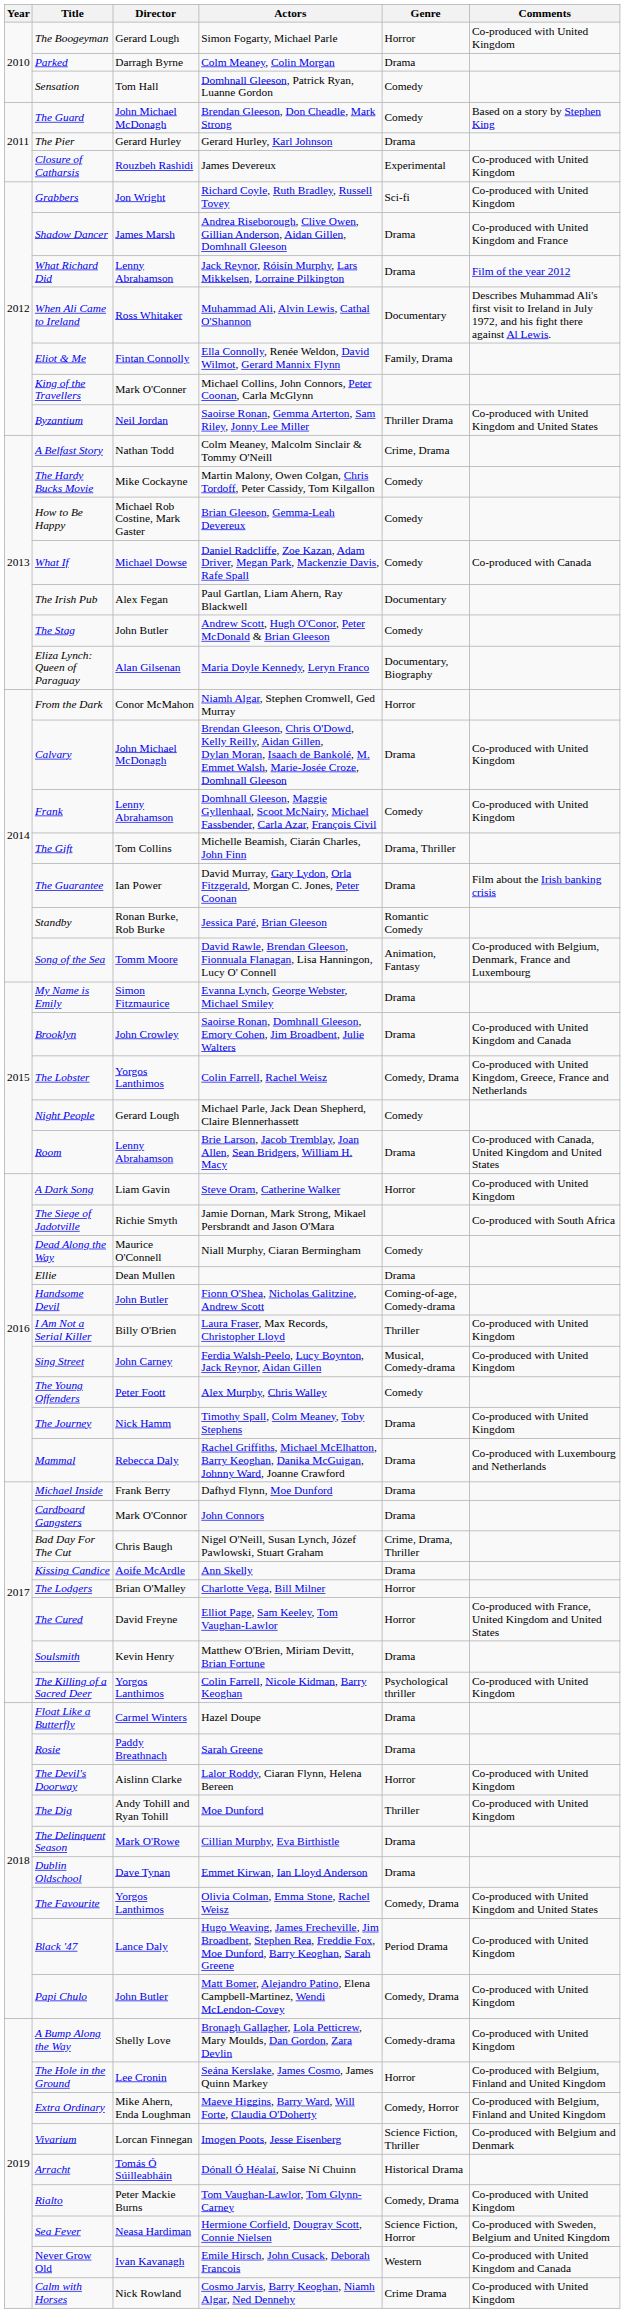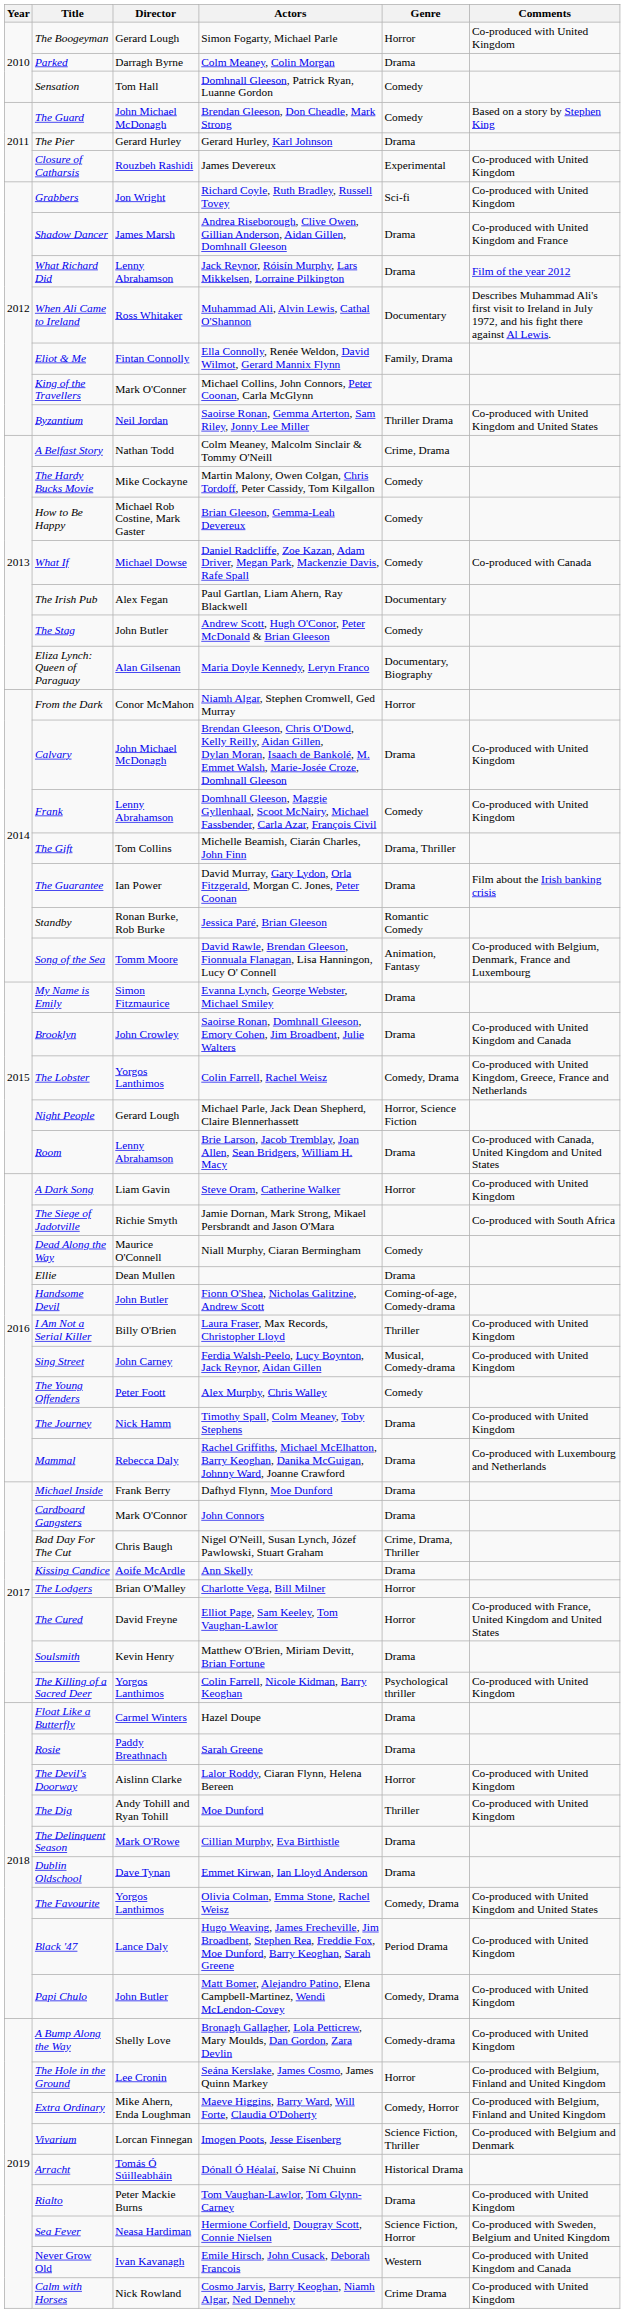Night People | Genre: Comedy -> Horror, Science Fiction
Rialto | Genre: Comedy, Drama -> Drama
